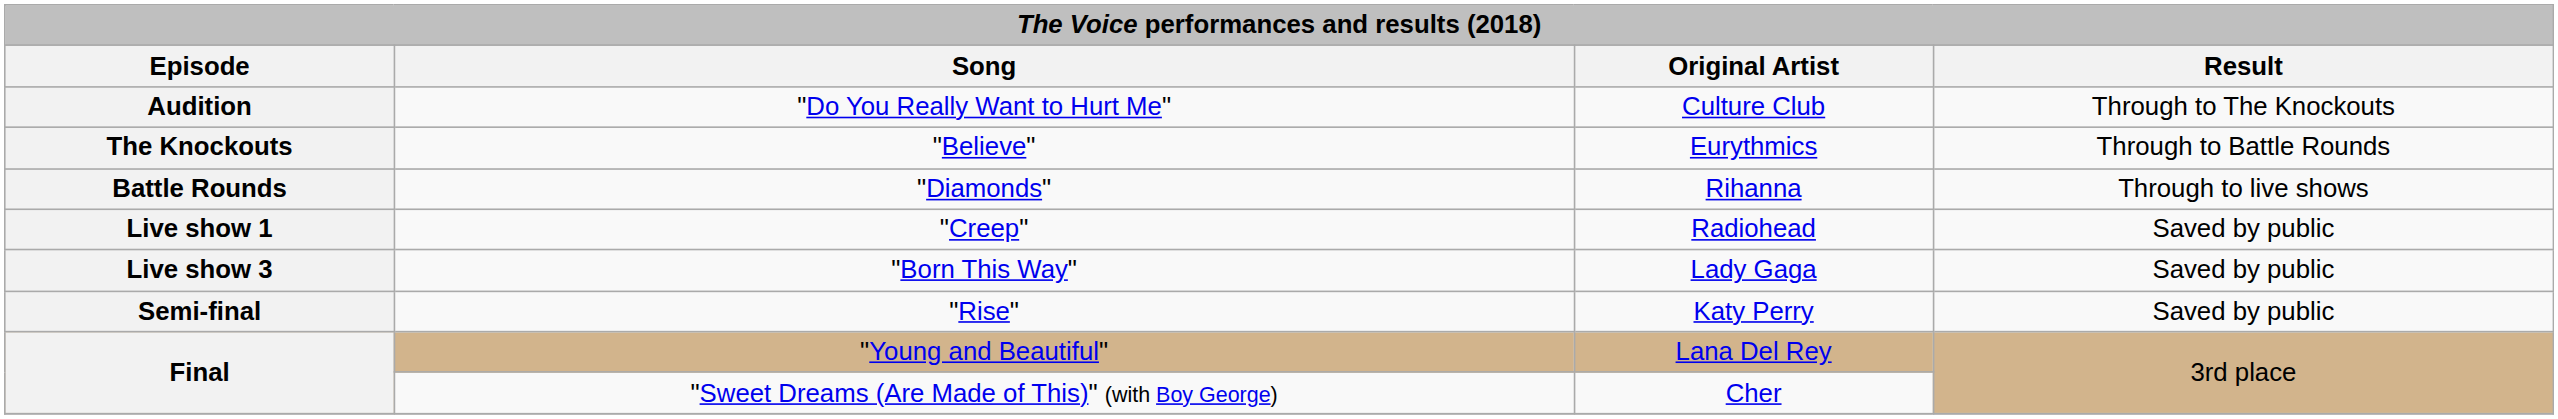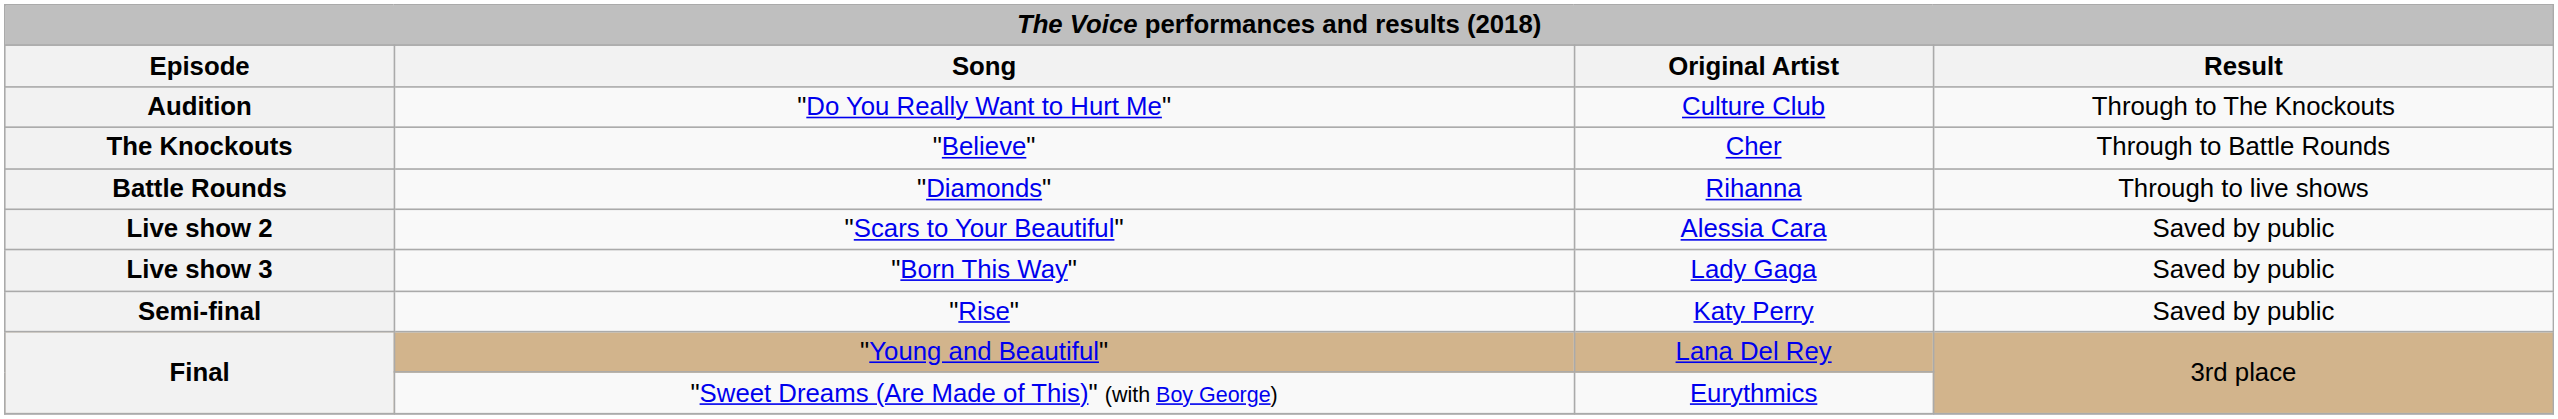"Believe" | Original Artist: Eurythmics -> Cher
- row: Live show 1 | "Creep" | Radiohead | Saved by public
+ row: Live show 2 | "Scars to Your Beautiful" | Alessia Cara | Saved by public
"Sweet Dreams (Are Made of This)" (with Boy George) | Original Artist: Cher -> Eurythmics
